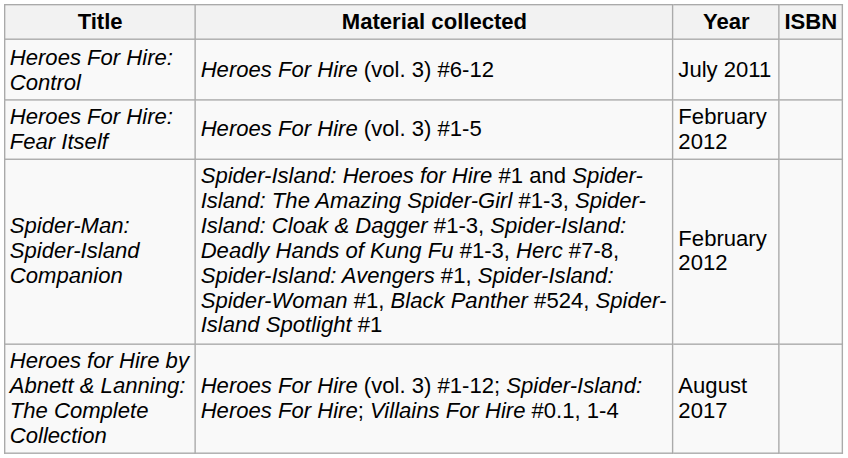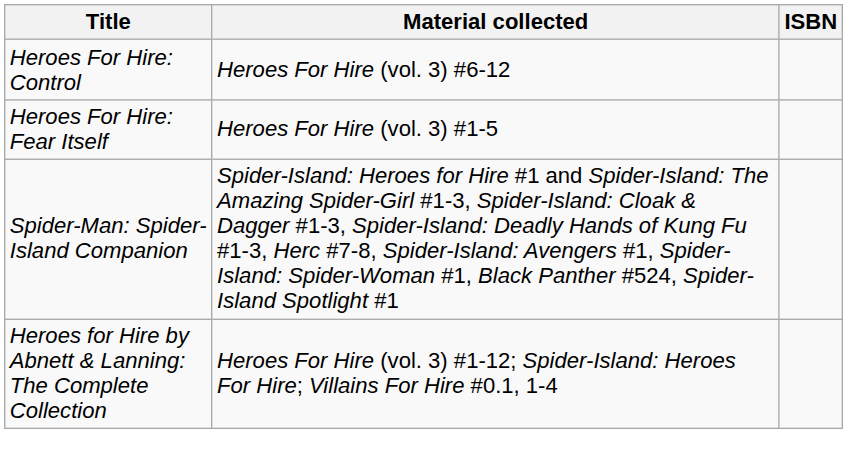- column: Year | July 2011 | February 2012 | February 2012 | August 2017
